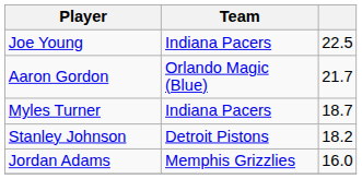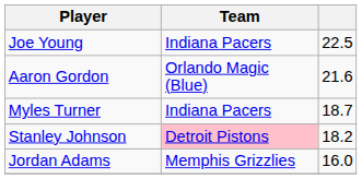Aaron Gordon | column 3: 21.7 -> 21.6
Stanley Johnson | Team: no background -> pink background
